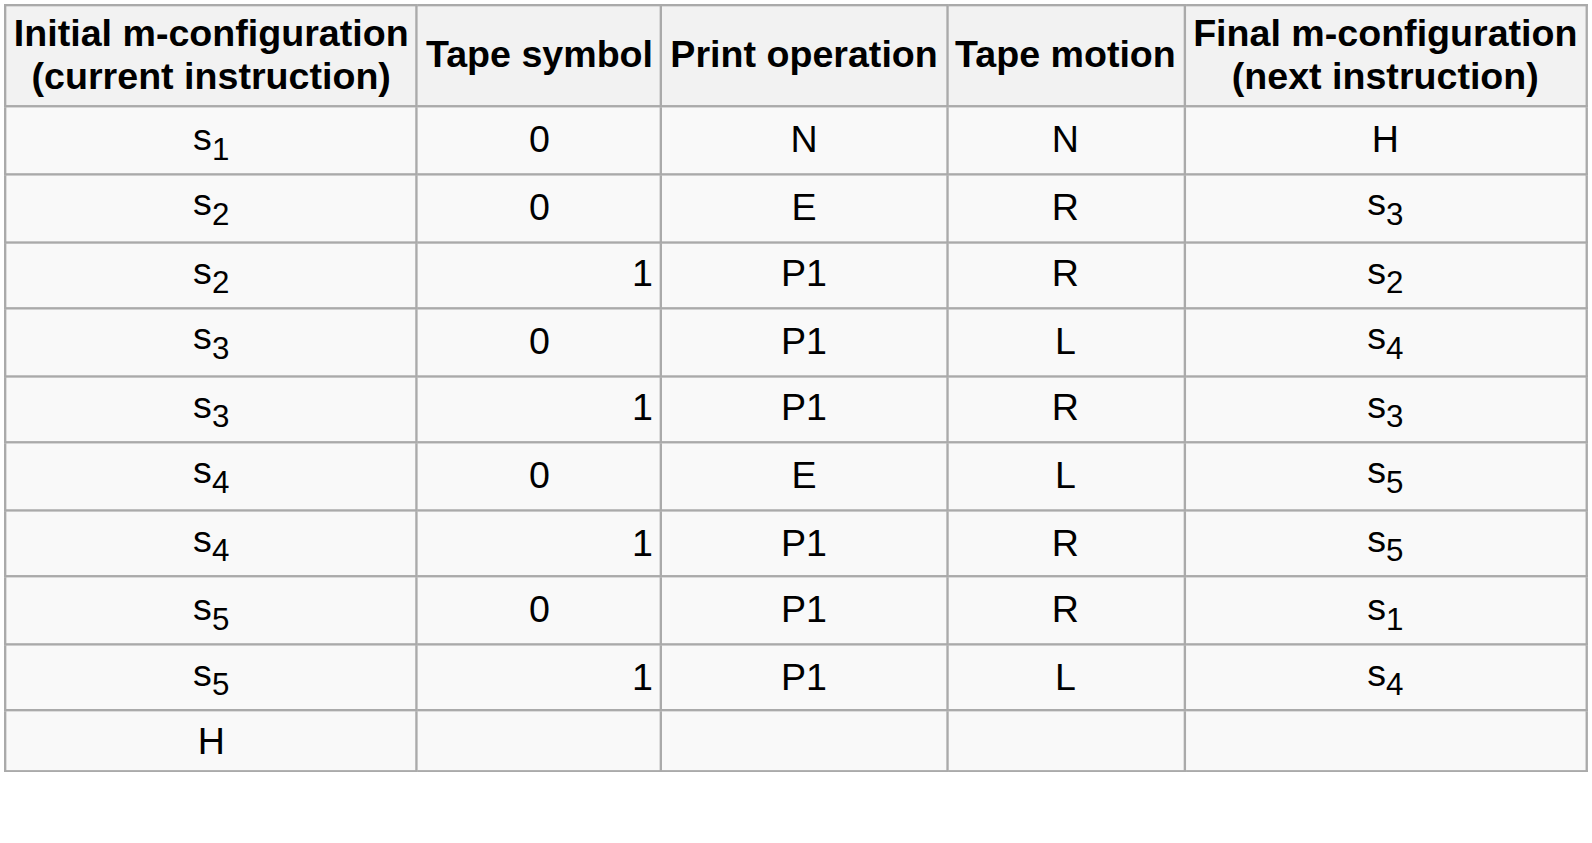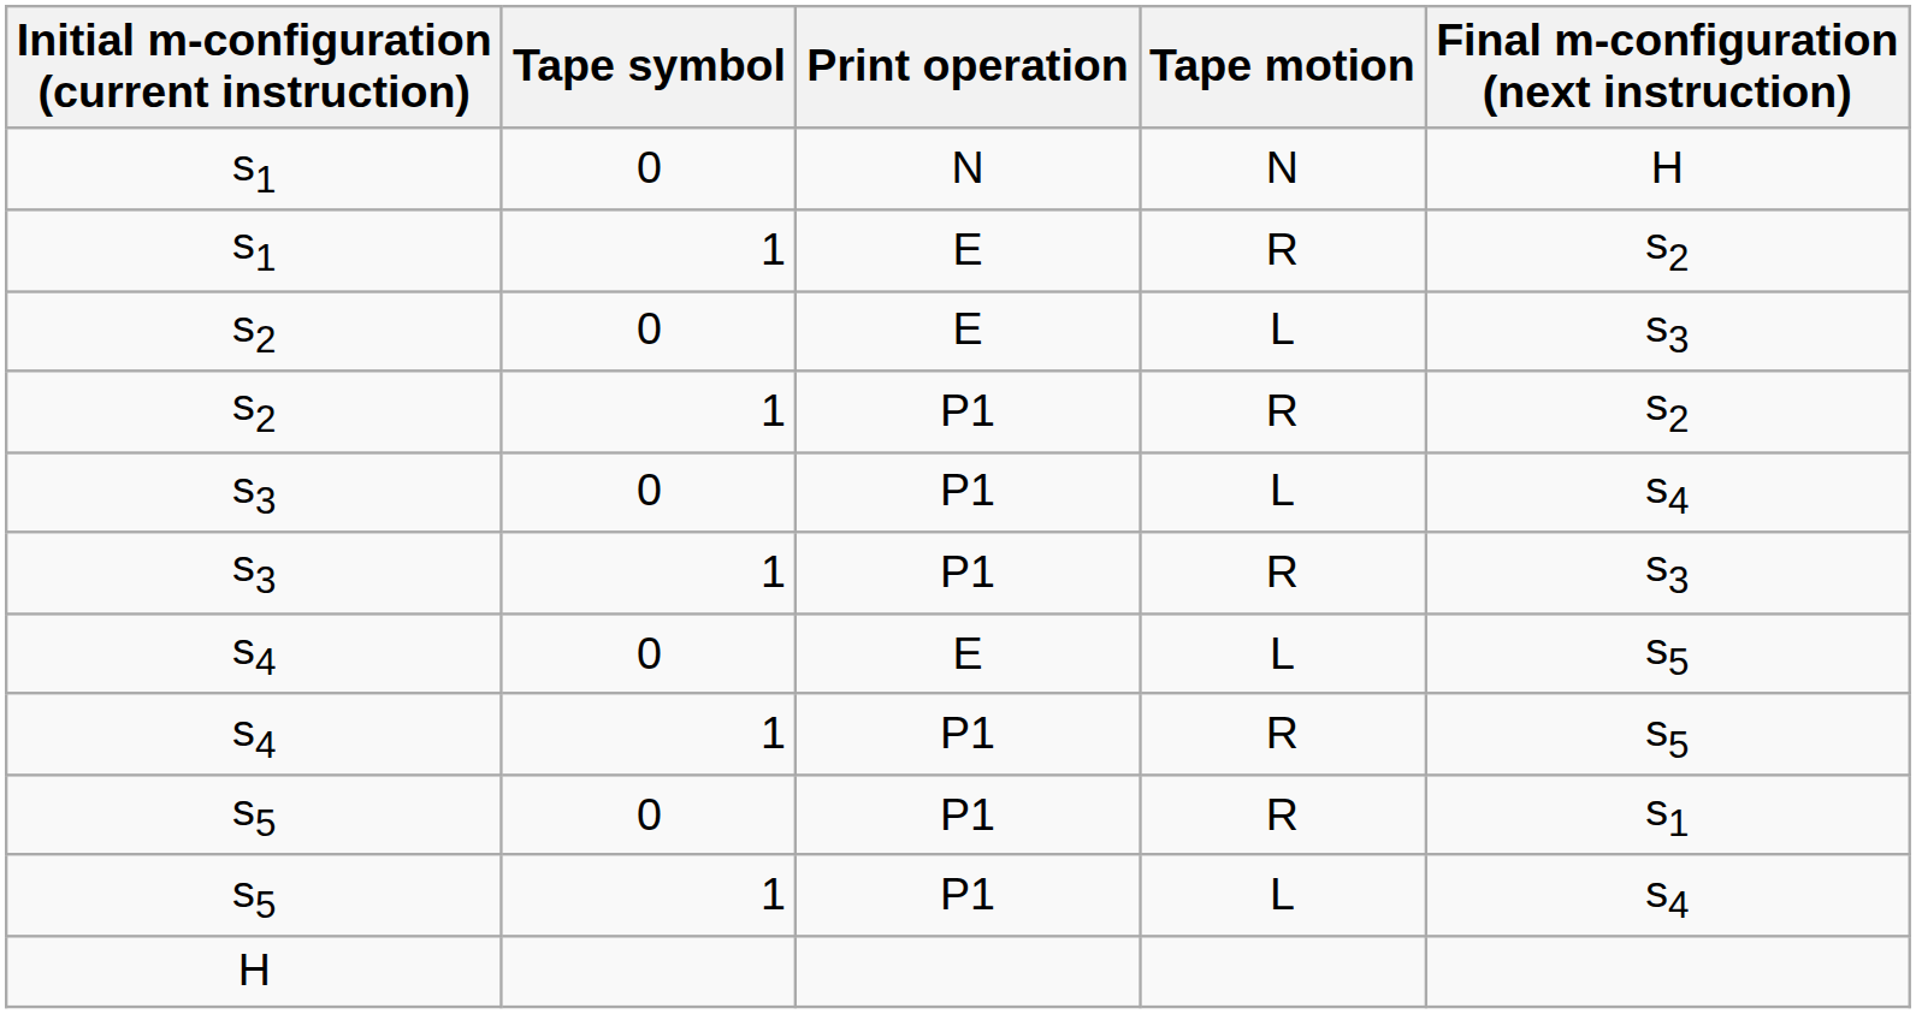+ row: s1 | 1 | E | R | s2
s2 / 0 | Tape motion: R -> L
